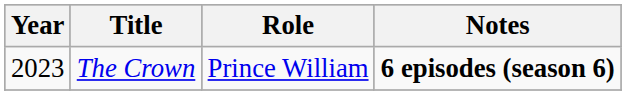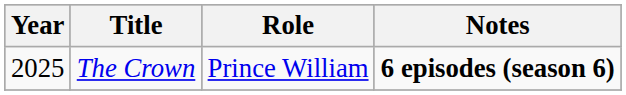The Crown | Year: 2023 -> 2025
